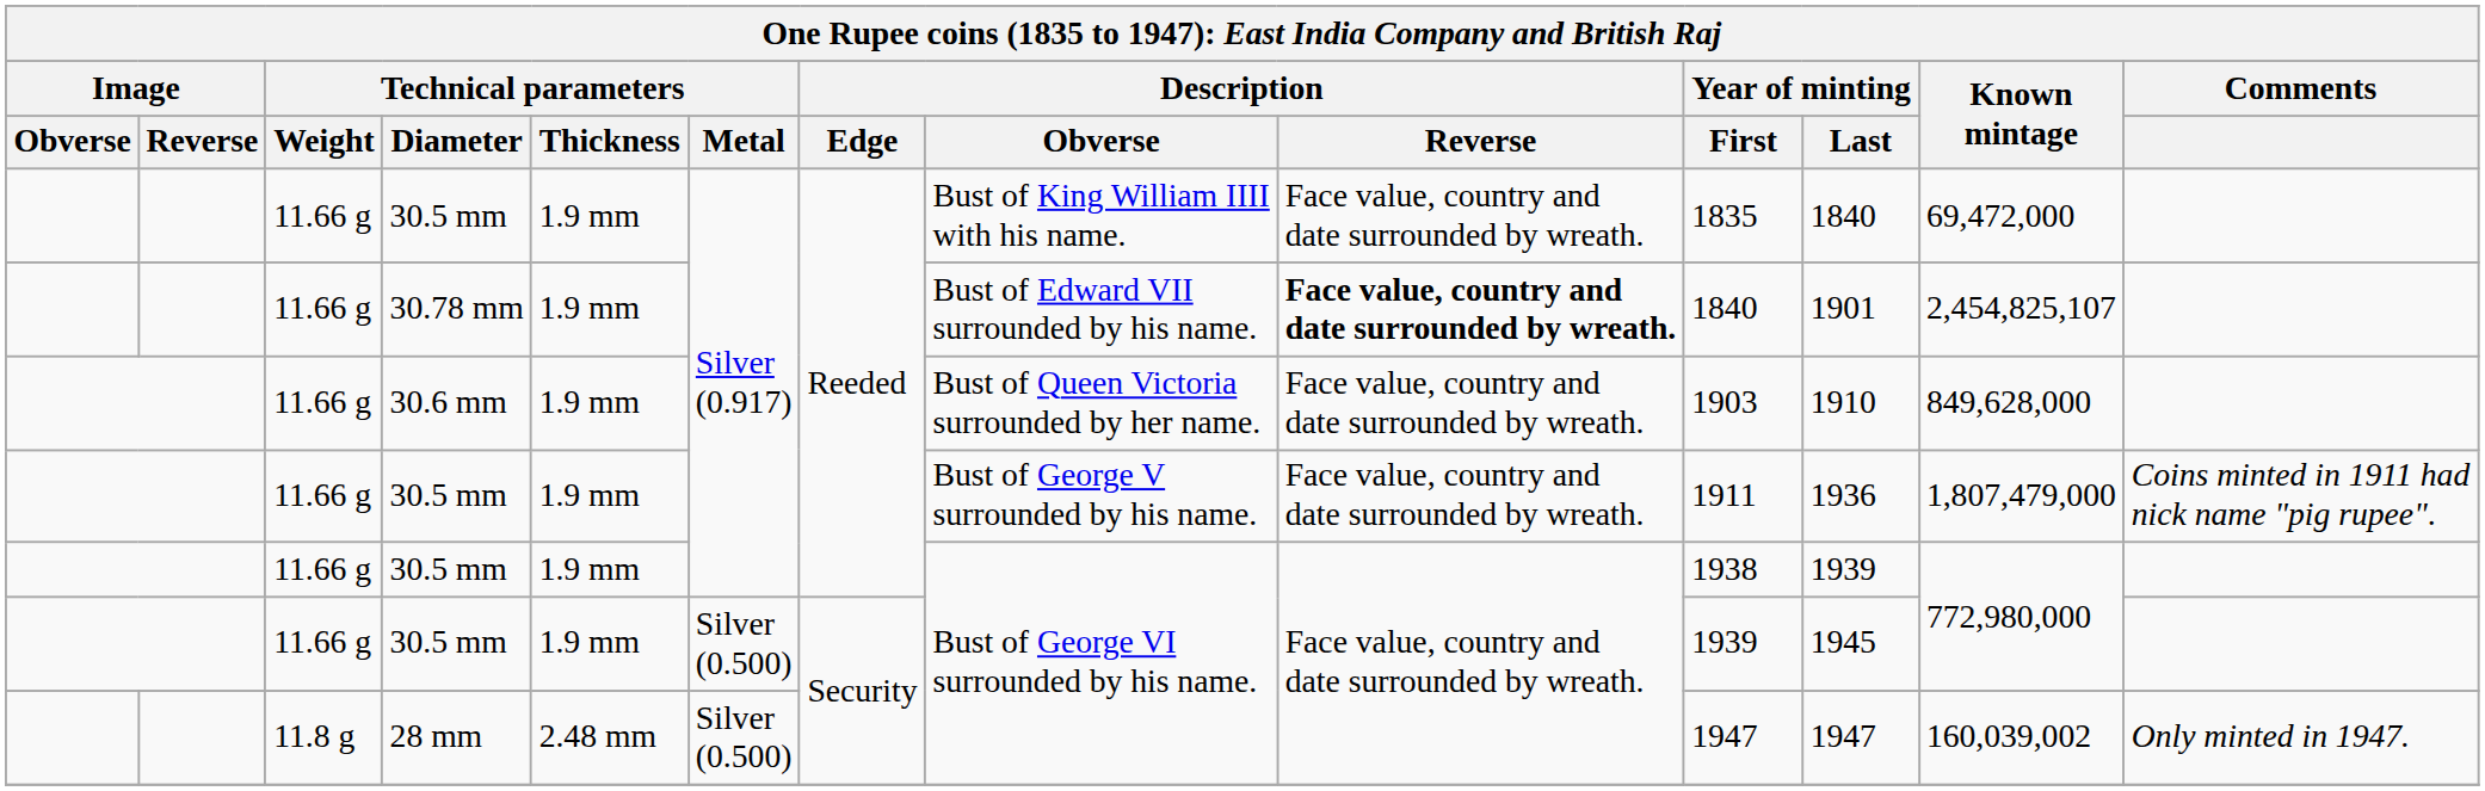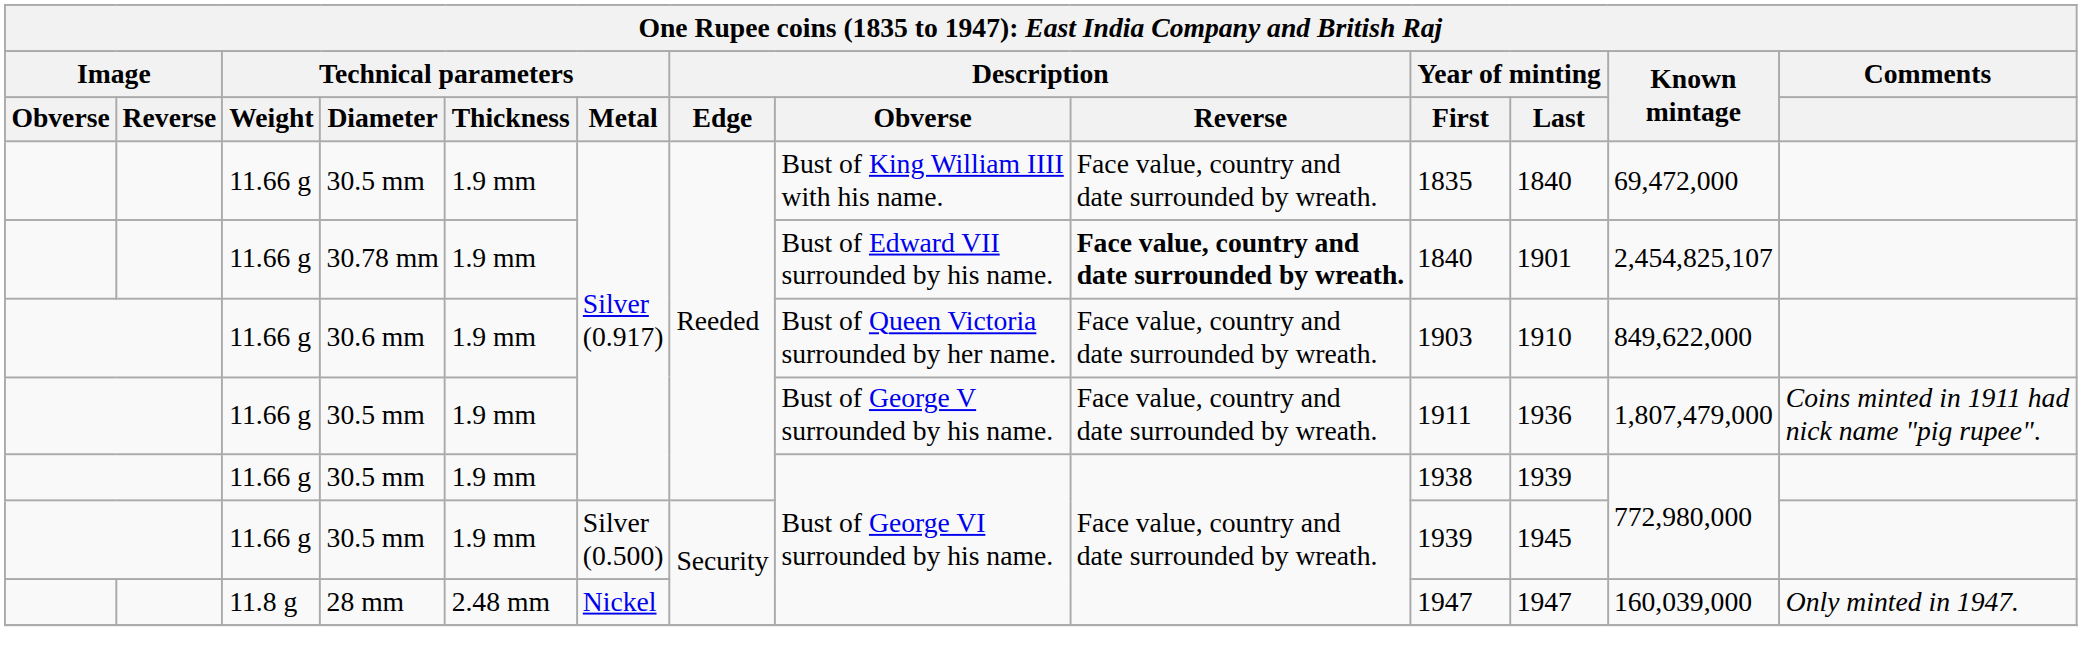30.6 mm | Known mintage: 849,628,000 -> 849,622,000
28 mm | Technical parameters / Metal: Silver (0.500) -> Nickel
28 mm | Known mintage: 160,039,002 -> 160,039,000
